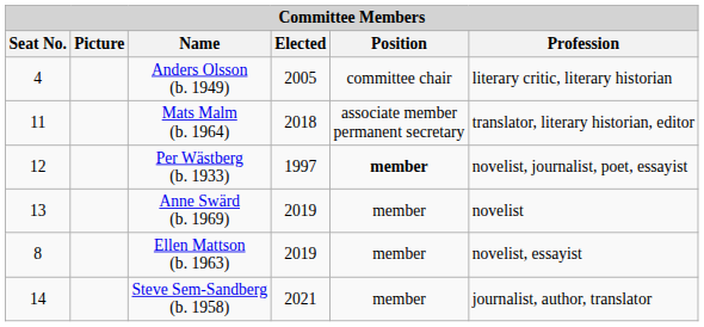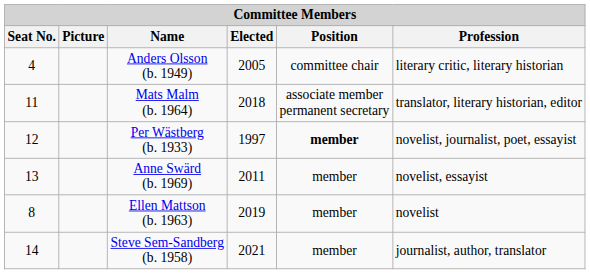Anne Swärd (b. 1969) | Elected: 2019 -> 2011
Anne Swärd (b. 1969) | Profession: novelist -> novelist, essayist
Ellen Mattson (b. 1963) | Profession: novelist, essayist -> novelist
